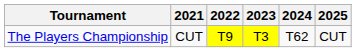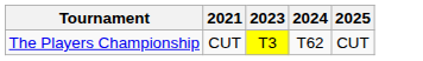- column: 2022 | T9
